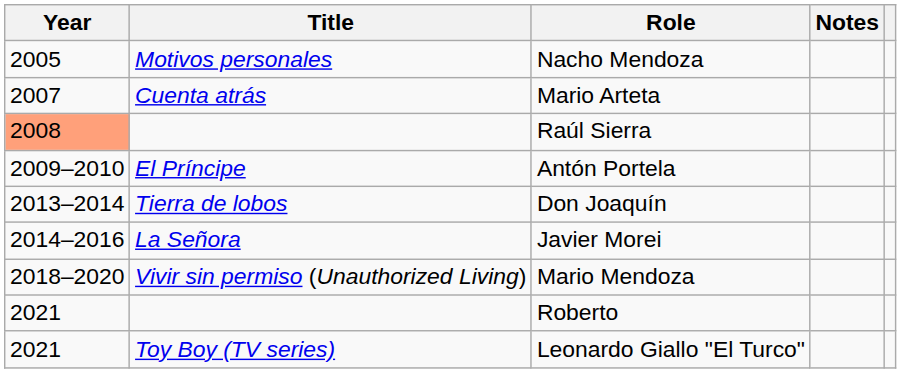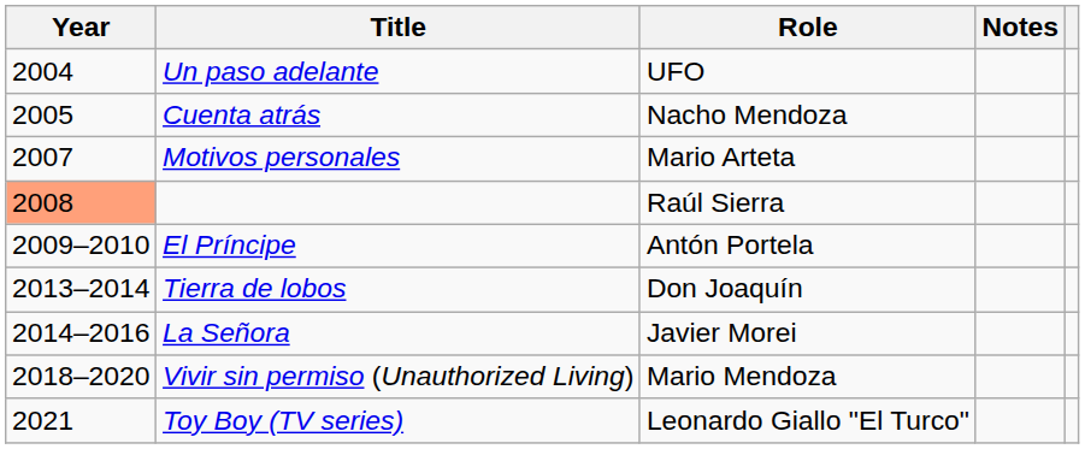+ row: 2004 | Un paso adelante | UFO
Nacho Mendoza | Title: Motivos personales -> Cuenta atrás
Mario Arteta | Title: Cuenta atrás -> Motivos personales
- row: 2021 | Roberto
